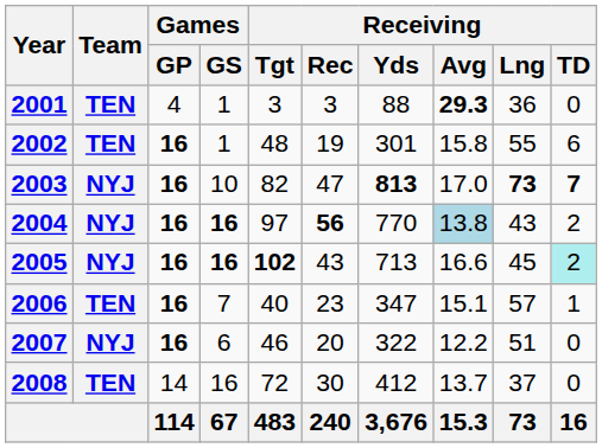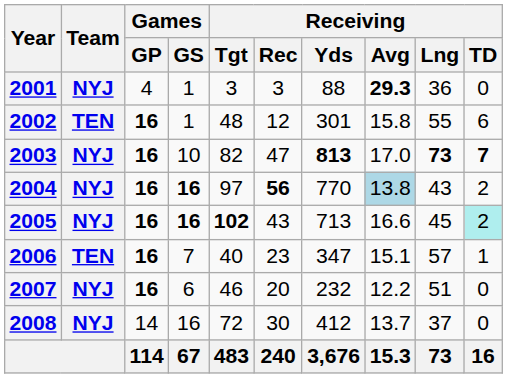2001 | Team: TEN -> NYJ
2002 | Receiving / Rec: 19 -> 12
2007 | Receiving / Yds: 322 -> 232
2008 | Team: TEN -> NYJ
